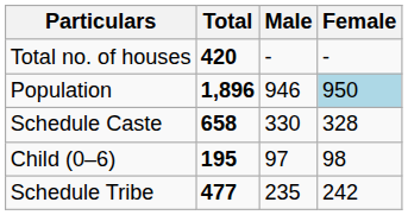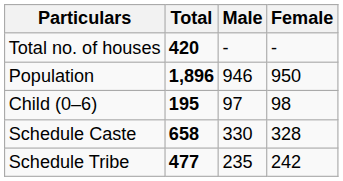Population | Female: lightblue background -> no background
rows swapped: Child (0–6) <-> Schedule Caste
